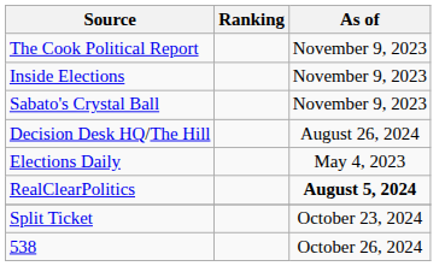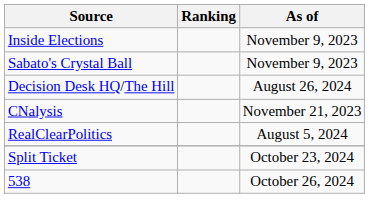- row: The Cook Political Report | November 9, 2023
- row: Elections Daily | May 4, 2023
+ row: CNalysis | November 21, 2023
RealClearPolitics | As of: bold -> normal
